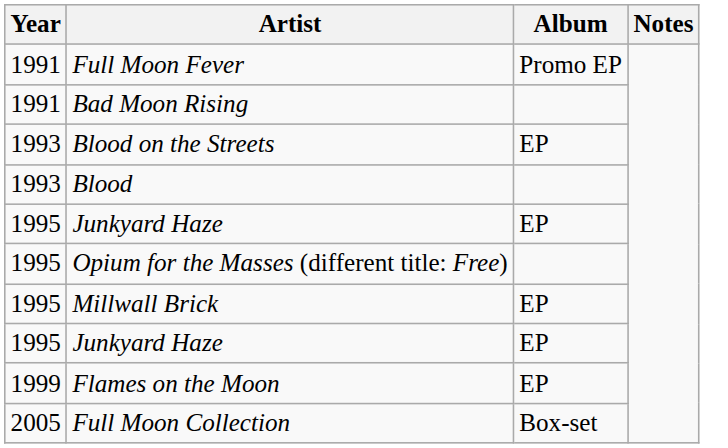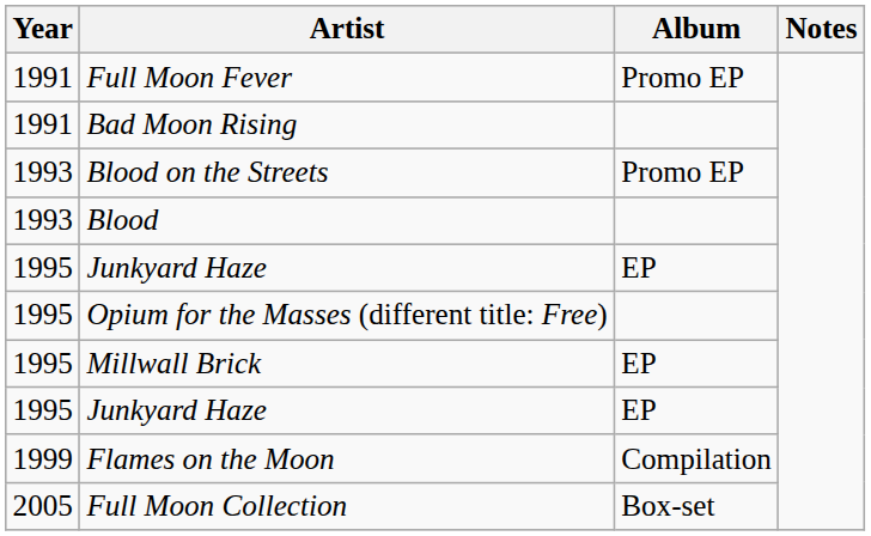Blood on the Streets | Album: EP -> Promo EP
Flames on the Moon | Album: EP -> Compilation
